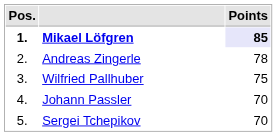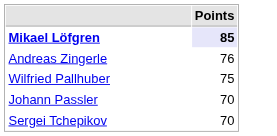- column: Pos. | 1. | 2. | 3. | 4. | 5.
Andreas Zingerle | Points: 78 -> 76
